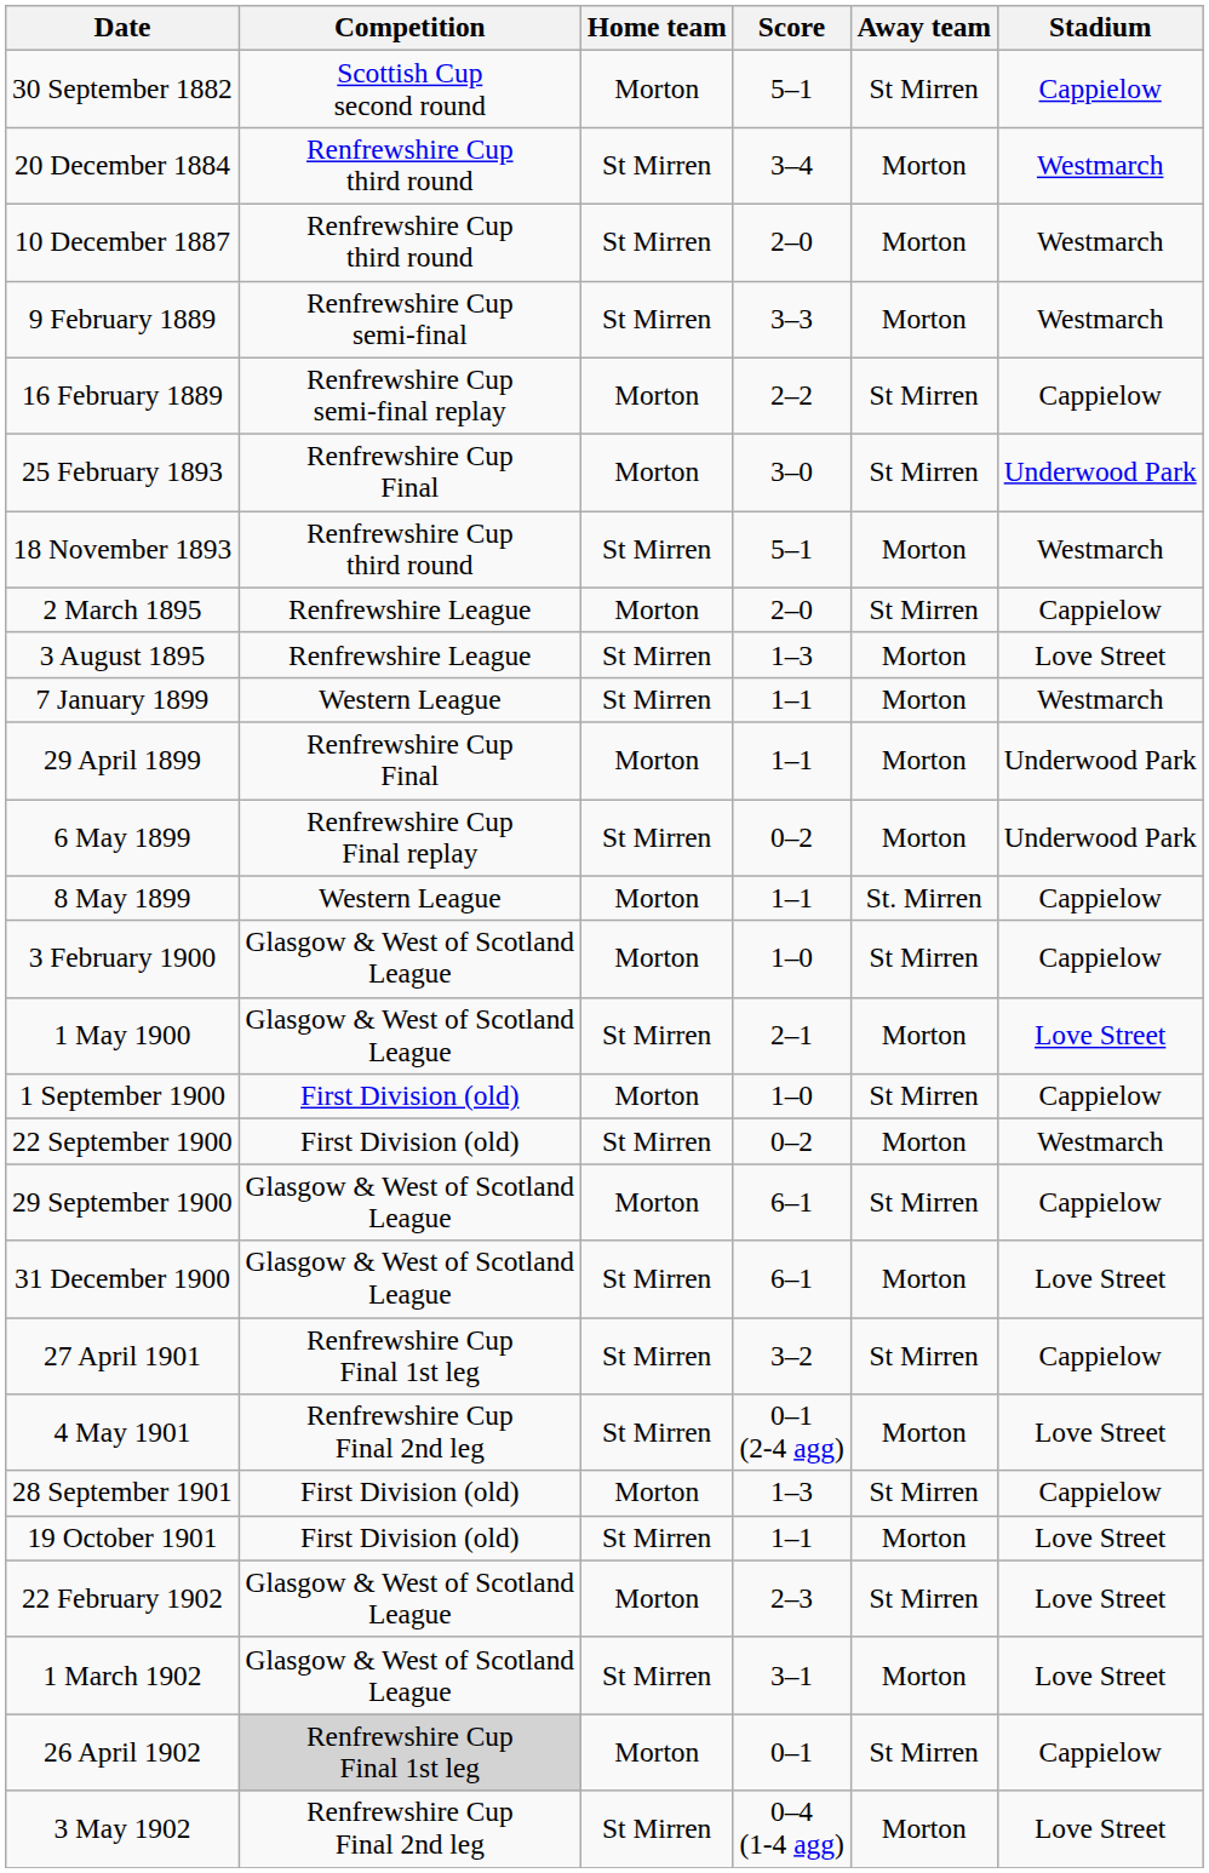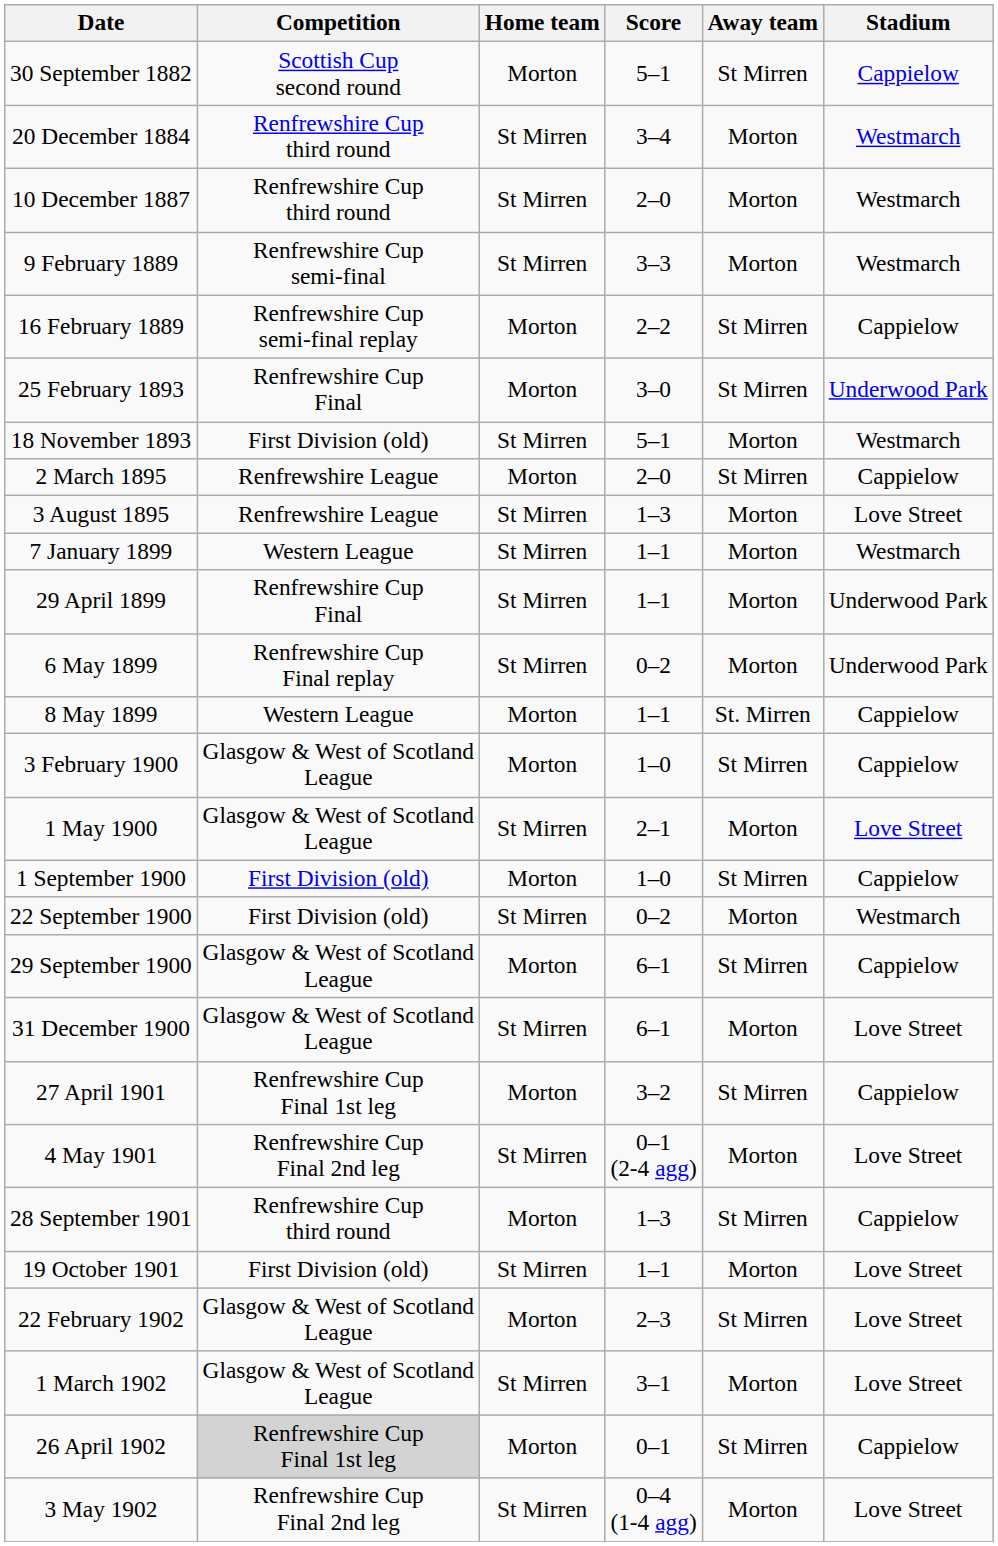18 November 1893 | Competition: Renfrewshire Cup third round -> First Division (old)
29 April 1899 | Home team: Morton -> St Mirren
27 April 1901 | Home team: St Mirren -> Morton
28 September 1901 | Competition: First Division (old) -> Renfrewshire Cup third round
